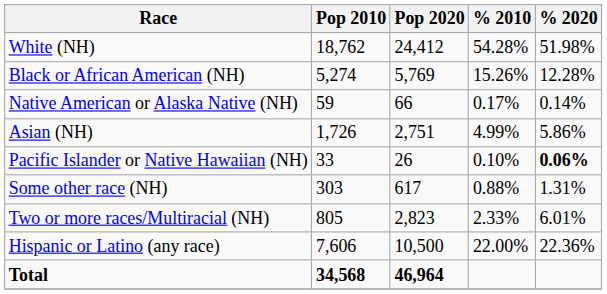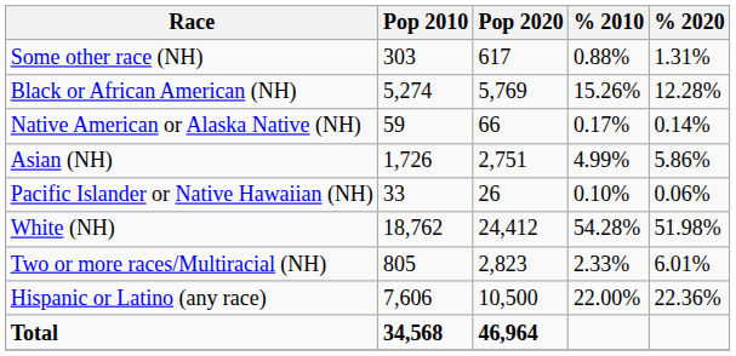rows swapped: White (NH) <-> Some other race (NH)
Pacific Islander or Native Hawaiian (NH) | % 2020: bold -> normal
